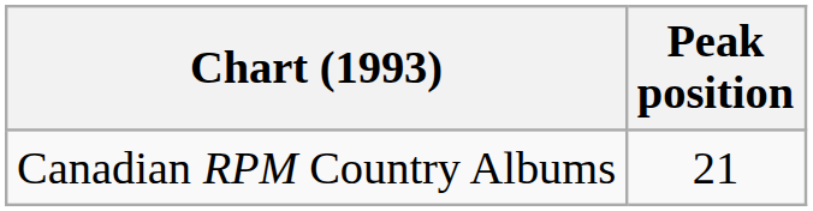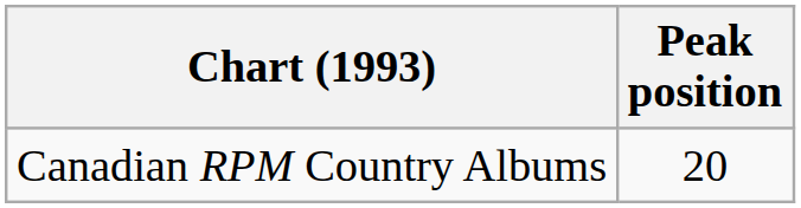Canadian RPM Country Albums | Peak position: 21 -> 20
